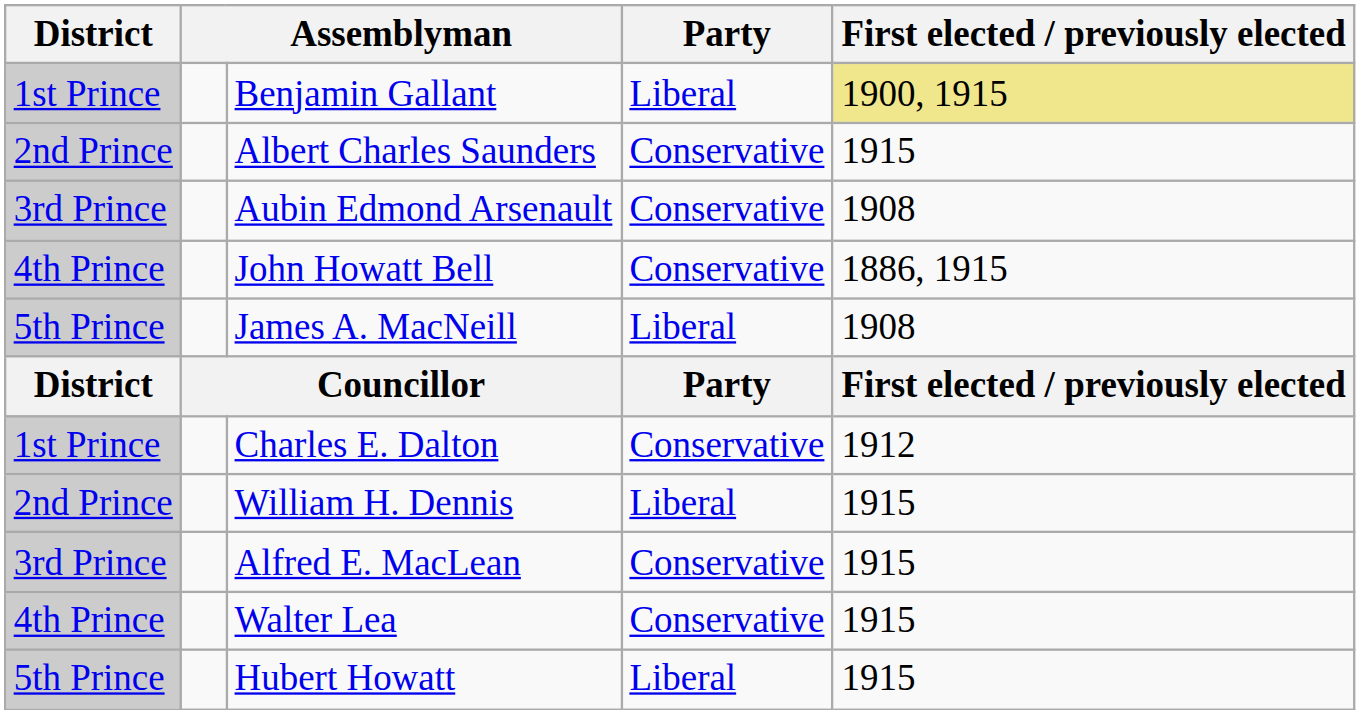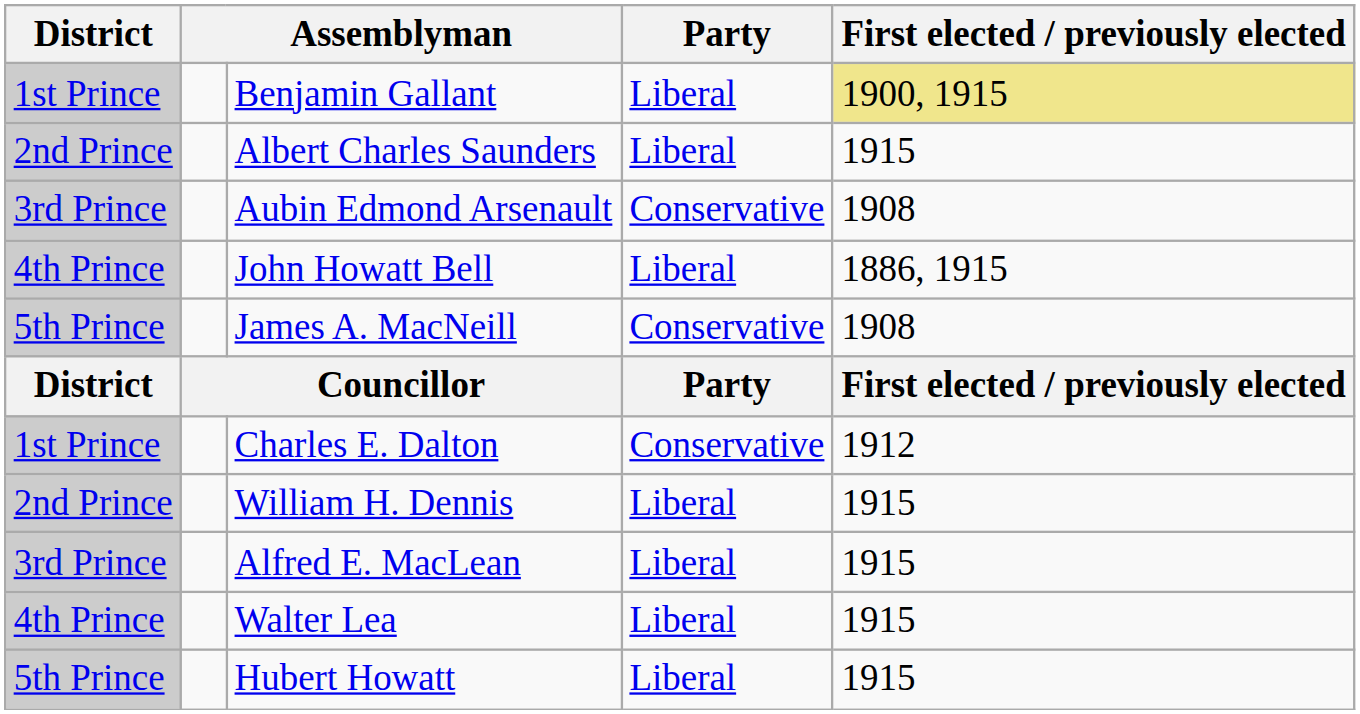Albert Charles Saunders | Party: Conservative -> Liberal
John Howatt Bell | Party: Conservative -> Liberal
James A. MacNeill | Party: Liberal -> Conservative
Alfred E. MacLean | Party: Conservative -> Liberal
Walter Lea | Party: Conservative -> Liberal
